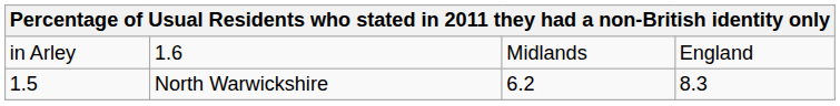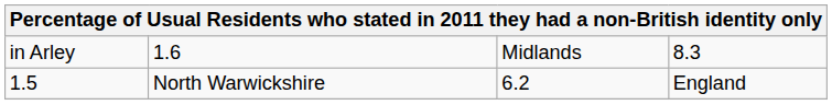in Arley | column 4: England -> 8.3
1.5 | column 4: 8.3 -> England
